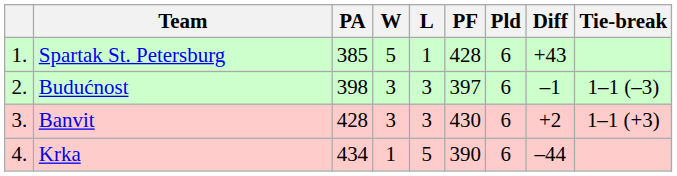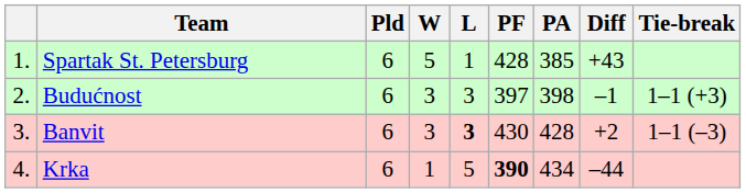columns swapped: Pld <-> PA
Budućnost | Tie-break: 1–1 (–3) -> 1–1 (+3)
Banvit | L: normal -> bold
Banvit | Tie-break: 1–1 (+3) -> 1–1 (–3)
Krka | PF: normal -> bold
